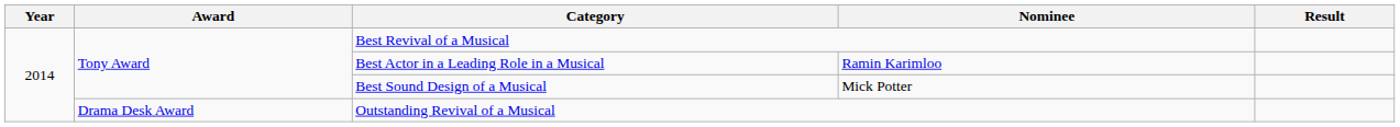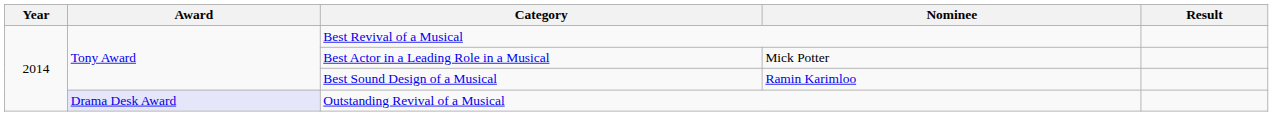Best Actor in a Leading Role in a Musical | Nominee: Ramin Karimloo -> Mick Potter
Best Sound Design of a Musical | Nominee: Mick Potter -> Ramin Karimloo
Outstanding Revival of a Musical | Award: no background -> lavender background
